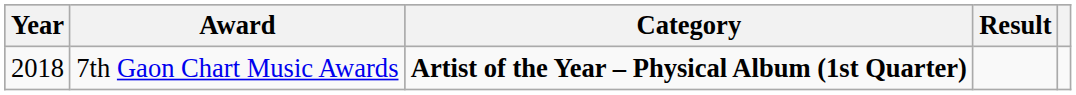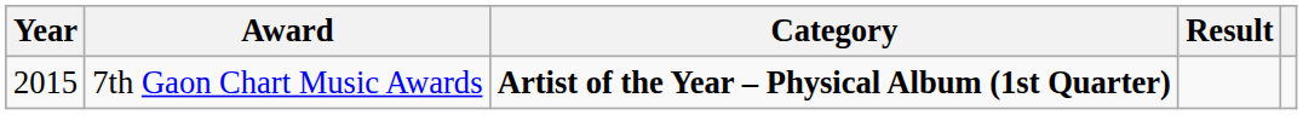7th Gaon Chart Music Awards | Year: 2018 -> 2015
